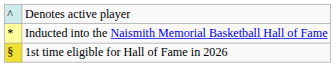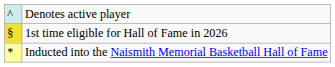rows swapped: Inducted into the Naismith Memorial Basketball Hall of Fame <-> 1st time eligible for Hall of Fame in 2026
